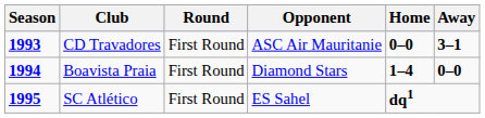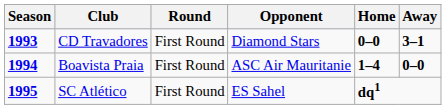CD Travadores | Opponent: ASC Air Mauritanie -> Diamond Stars
Boavista Praia | Opponent: Diamond Stars -> ASC Air Mauritanie
